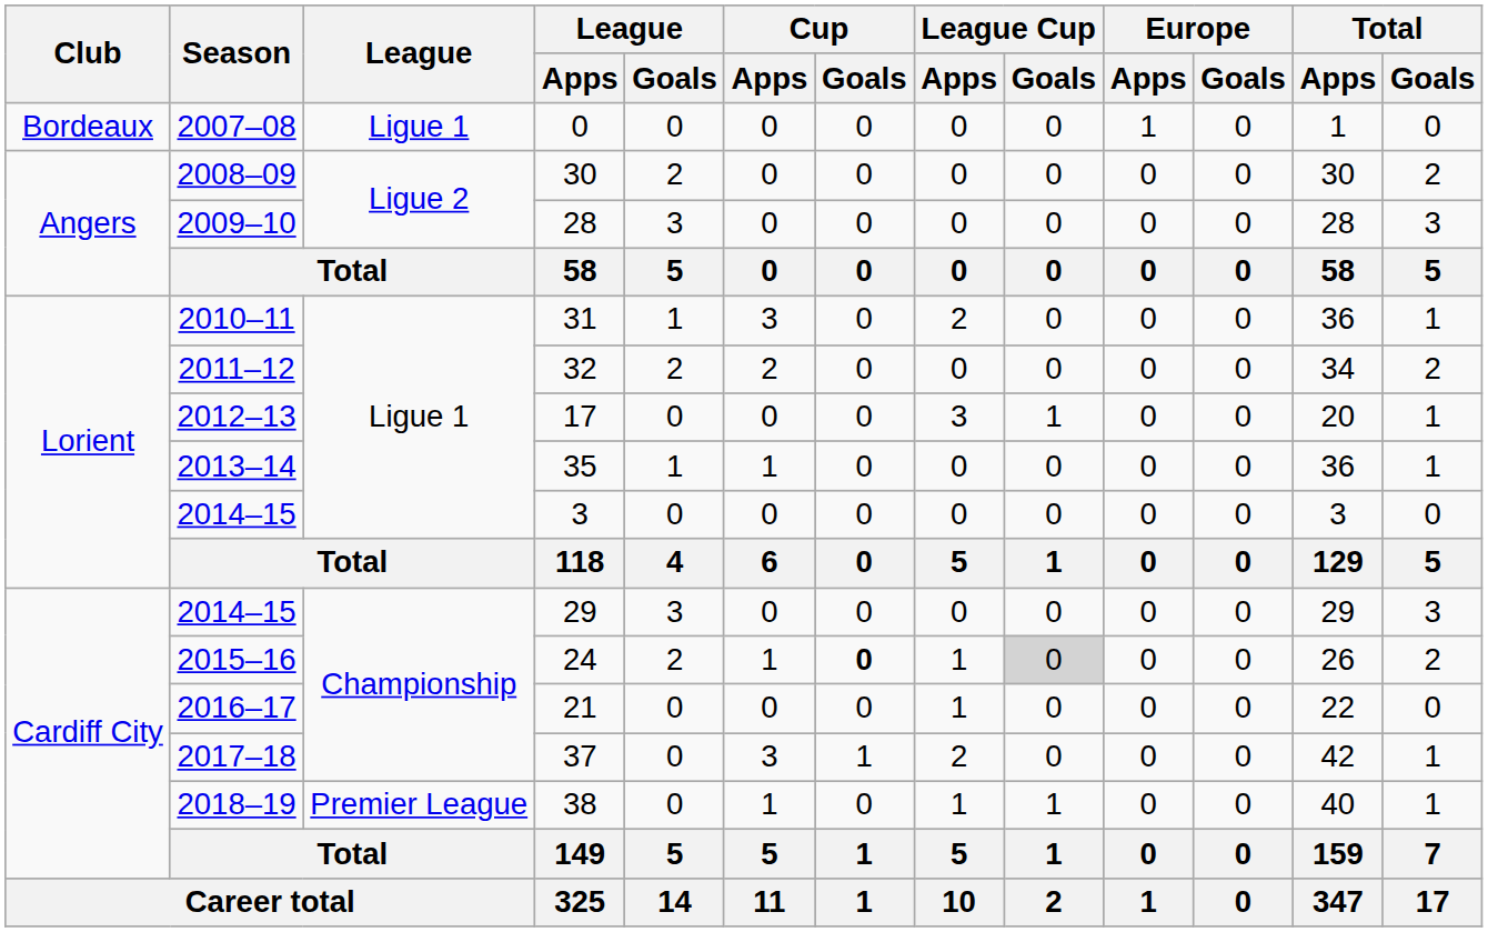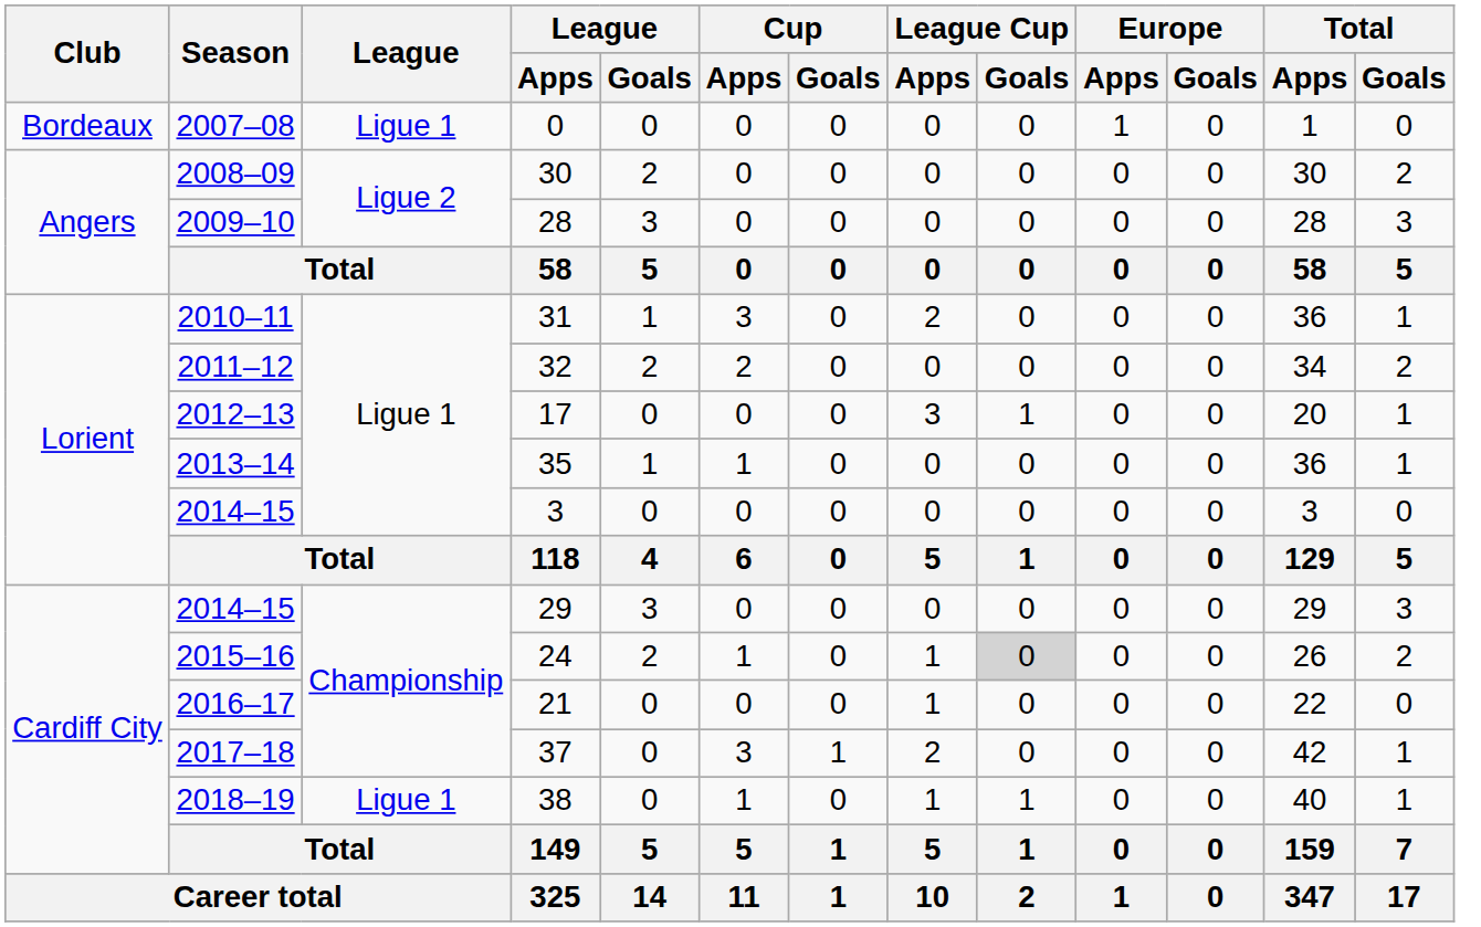24 | Cup / Goals: bold -> normal
38 | League: Premier League -> Ligue 1
